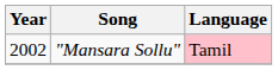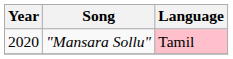"Mansara Sollu" | Year: 2002 -> 2020
